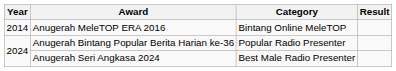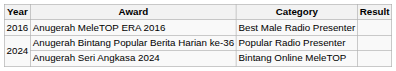Anugerah MeleTOP ERA 2016 | Year: 2014 -> 2016
Anugerah MeleTOP ERA 2016 | Category: Bintang Online MeleTOP -> Best Male Radio Presenter
Anugerah Seri Angkasa 2024 | Category: Best Male Radio Presenter -> Bintang Online MeleTOP
